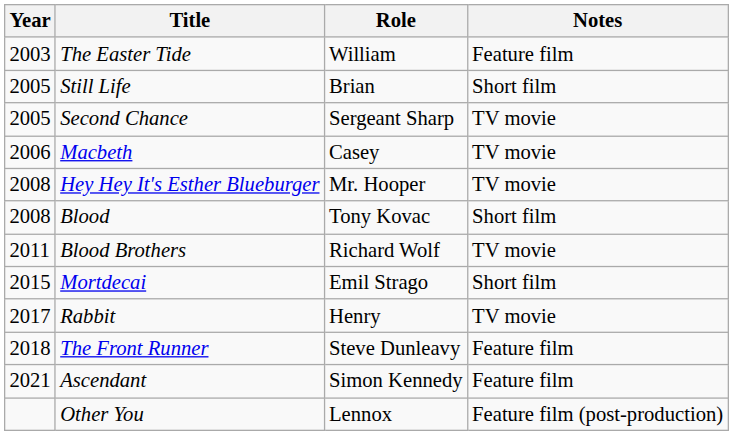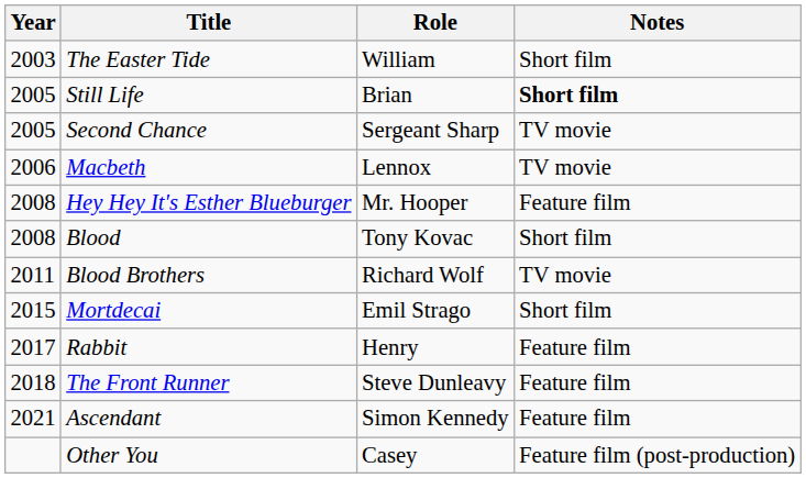The Easter Tide | Notes: Feature film -> Short film
Still Life | Notes: normal -> bold
Macbeth | Role: Casey -> Lennox
Hey Hey It's Esther Blueburger | Notes: TV movie -> Feature film
Rabbit | Notes: TV movie -> Feature film
Other You | Role: Lennox -> Casey
